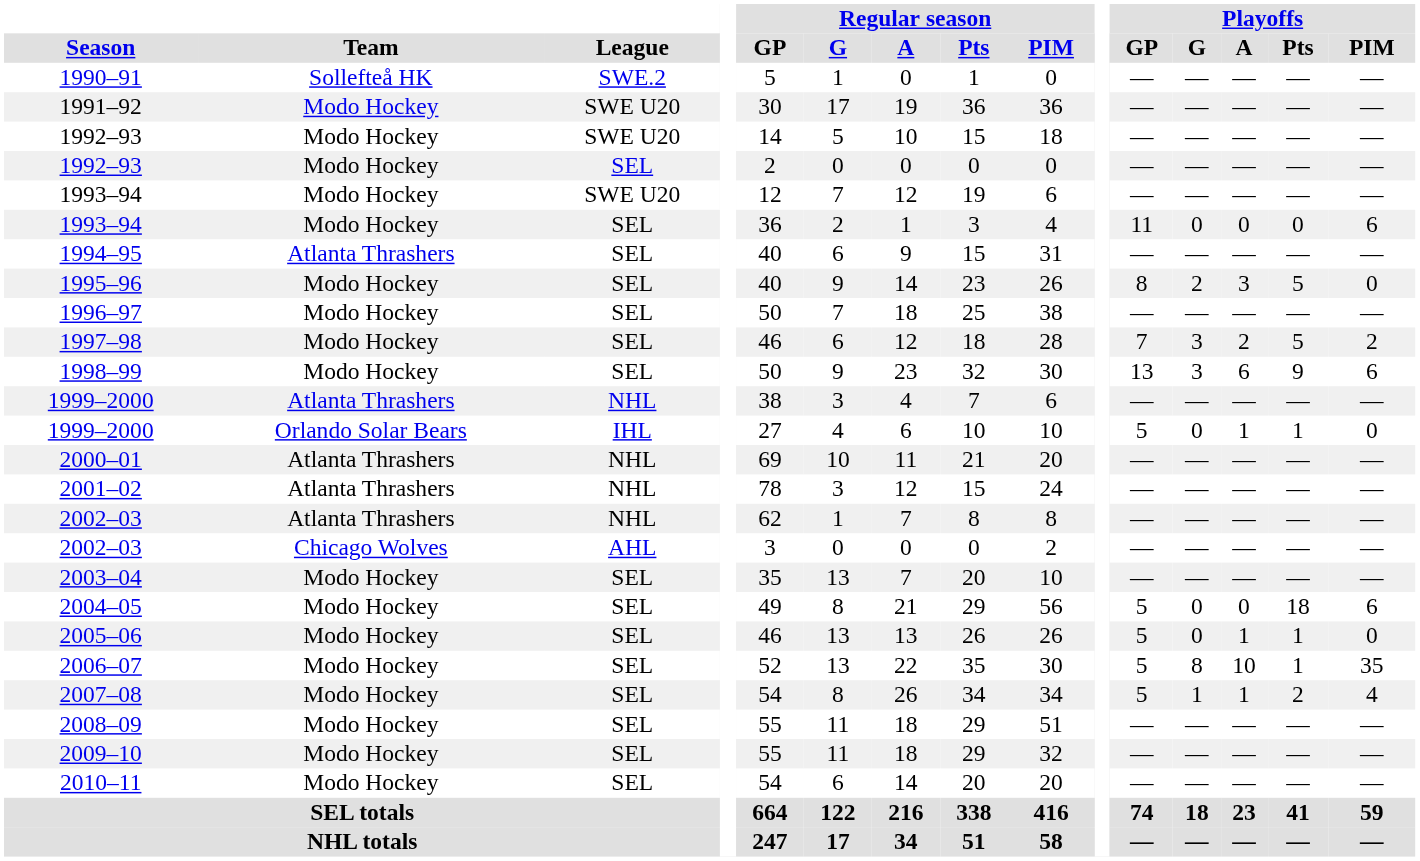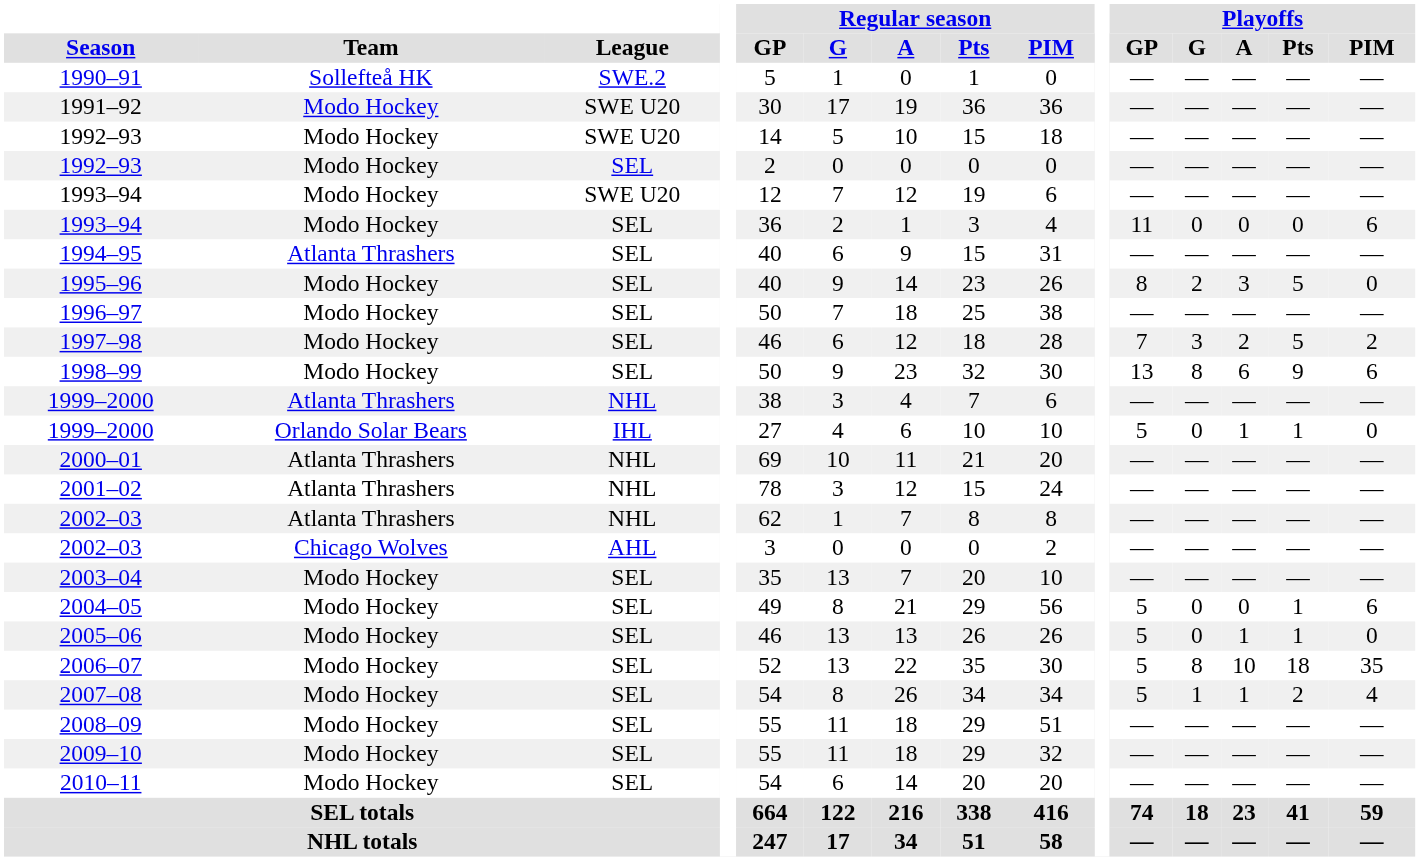1998–99 | Playoffs / G: 3 -> 8
2004–05 | Playoffs / Pts: 18 -> 1
2006–07 | Playoffs / Pts: 1 -> 18
